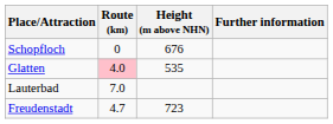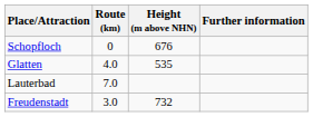Glatten | Route (km): pink background -> no background
Freudenstadt | Route (km): 4.7 -> 3.0
Freudenstadt | Height (m above NHN): 723 -> 732
